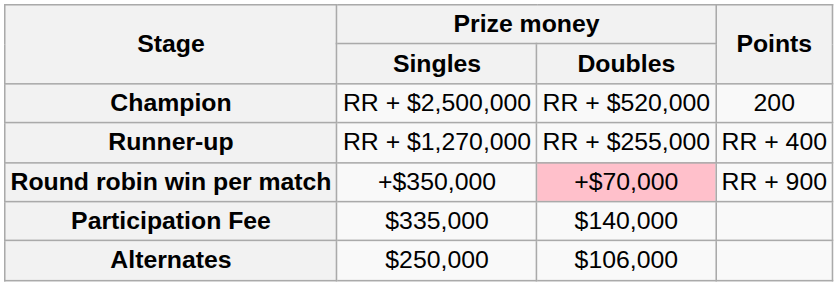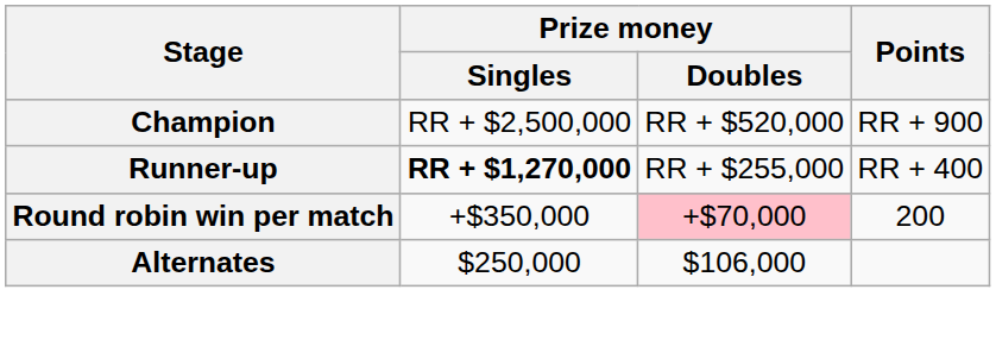Champion | Points: 200 -> RR + 900
Runner-up | Prize money / Singles: normal -> bold
Round robin win per match | Points: RR + 900 -> 200
- row: Participation Fee | $335,000 | $140,000
